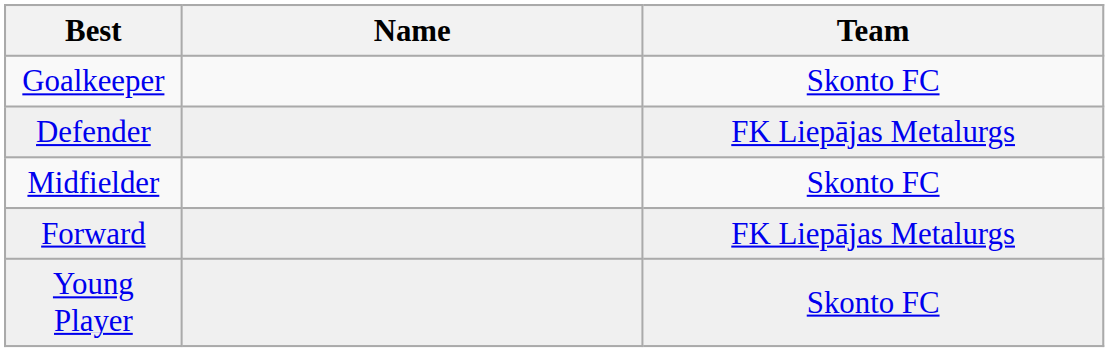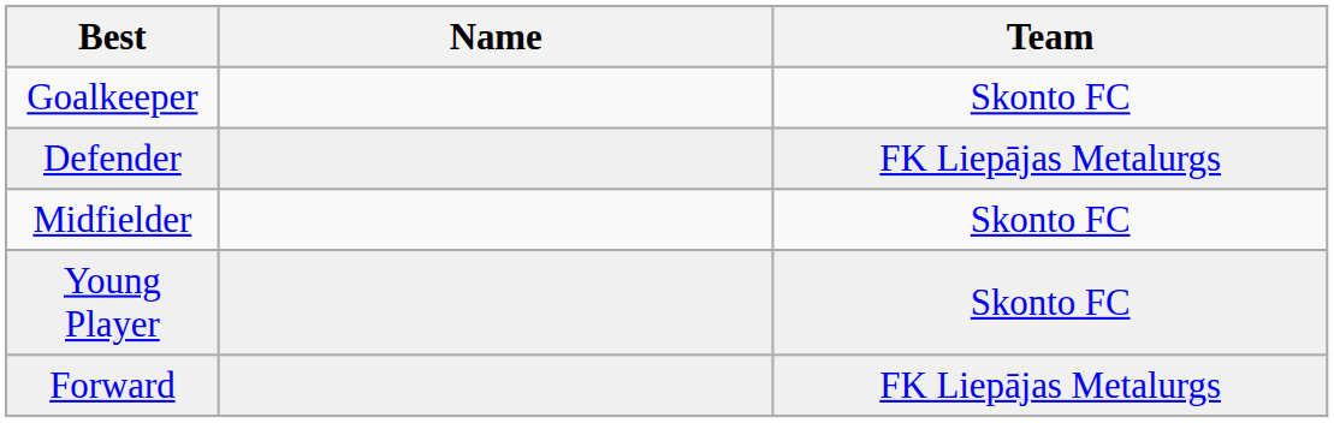rows swapped: Forward <-> Young Player
